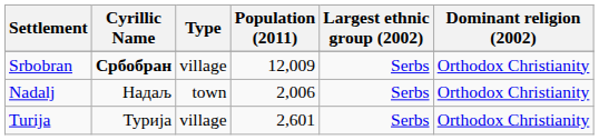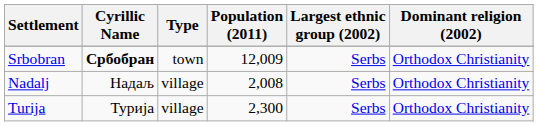Srbobran | Type: village -> town
Nadalj | Type: town -> village
Nadalj | Population (2011): 2,006 -> 2,008
Turija | Population (2011): 2,601 -> 2,300
